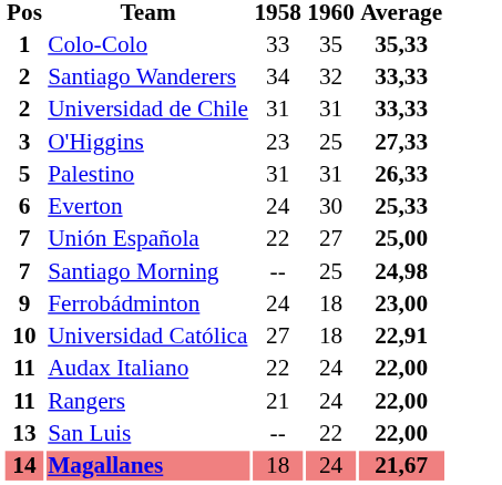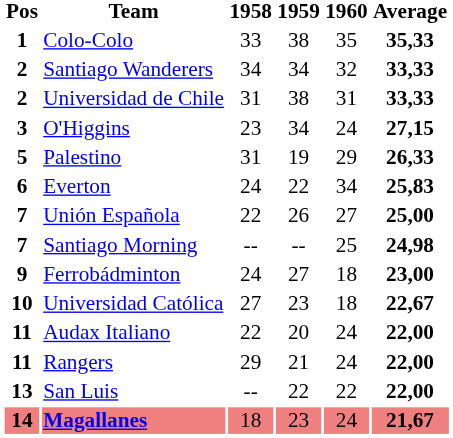+ column: 1959 | 38 | 34 | 38 | 34 | 19 | 22 | 26 | -- | 27 | 23 | 20 | 21 | 22 | 23
O'Higgins | 1960: 25 -> 24
O'Higgins | Average: 27,33 -> 27,15
Palestino | 1960: 31 -> 29
Everton | 1960: 30 -> 34
Everton | Average: 25,33 -> 25,83
Universidad Católica | Average: 22,91 -> 22,67
Rangers | 1958: 21 -> 29
